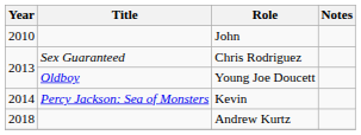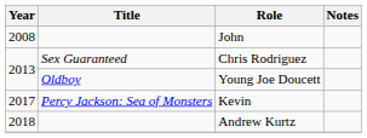John | Year: 2010 -> 2008
Kevin | Year: 2014 -> 2017
